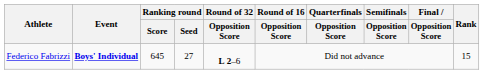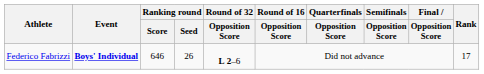Federico Fabrizzi | Ranking round / Score: 645 -> 646
Federico Fabrizzi | Ranking round / Seed: 27 -> 26
Federico Fabrizzi | Rank: 15 -> 17
